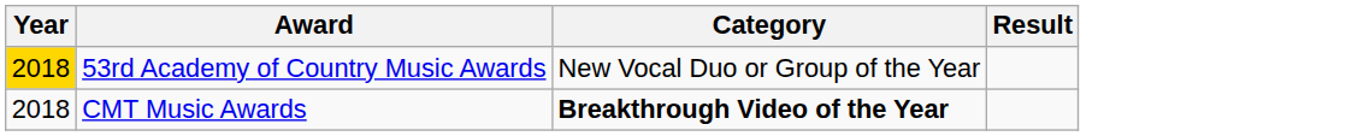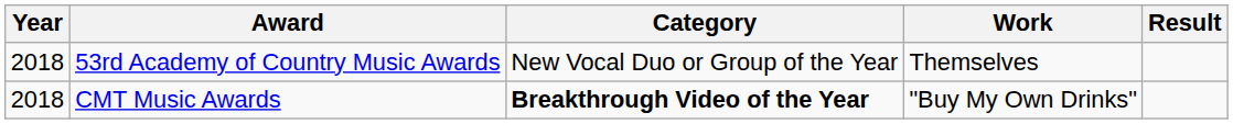+ column: Work | Themselves | "Buy My Own Drinks"
53rd Academy of Country Music Awards | Year: gold background -> no background
